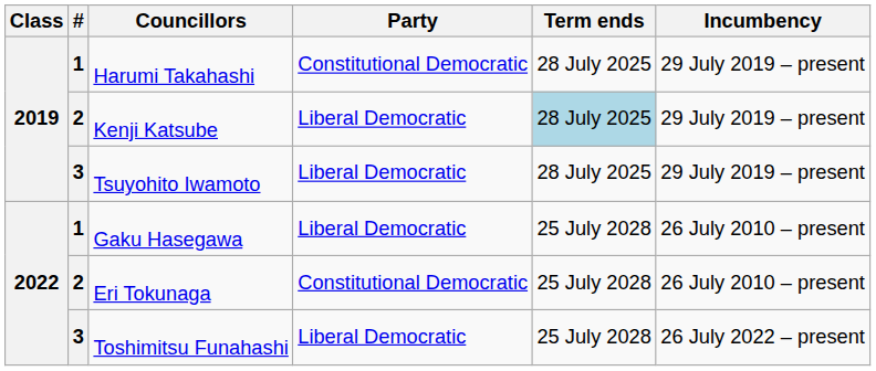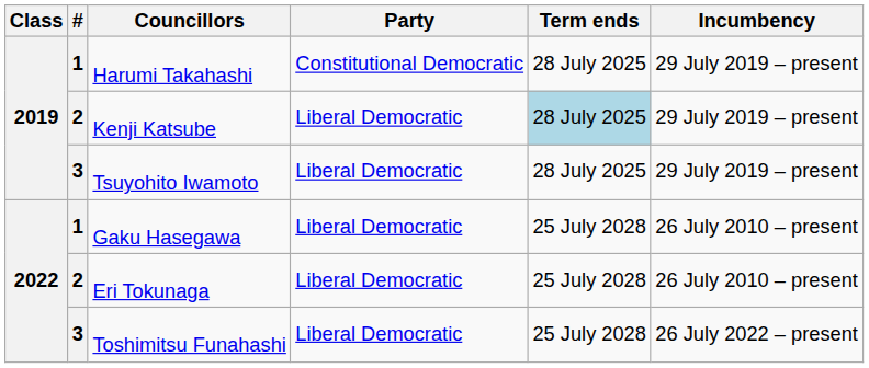Eri Tokunaga | Party: Constitutional Democratic -> Liberal Democratic
